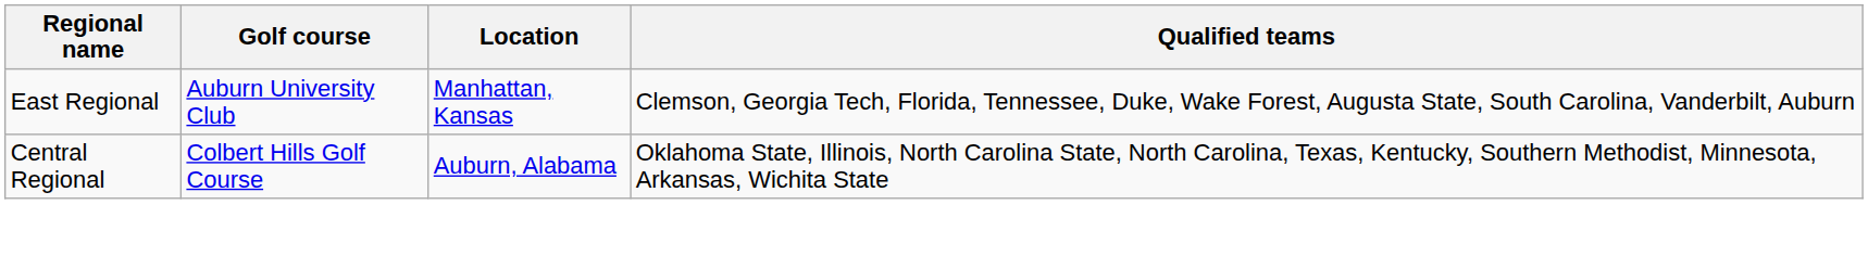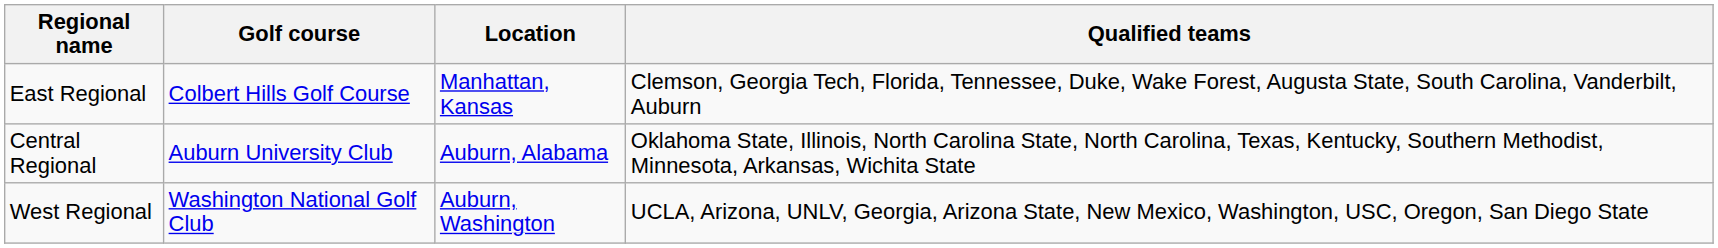East Regional | Golf course: Auburn University Club -> Colbert Hills Golf Course
Central Regional | Golf course: Colbert Hills Golf Course -> Auburn University Club
+ row: West Regional | Washington National Golf Club | Auburn, Washington | UCLA, Arizona, UNLV, Georgia, Arizona State, New Mexico, Washington, USC, Oregon, San Diego State
